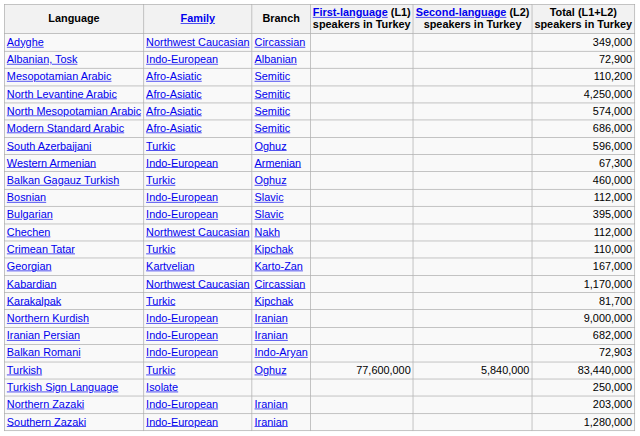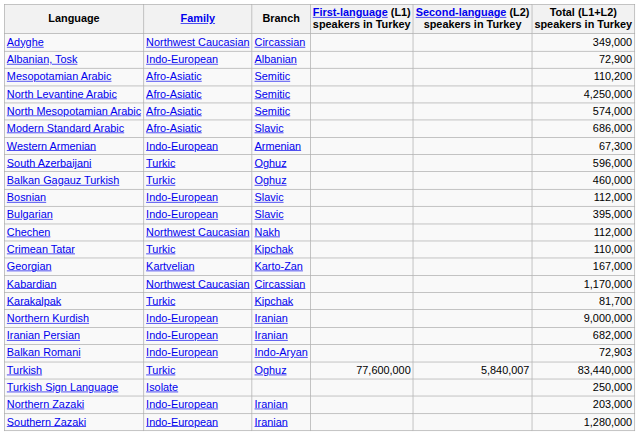Modern Standard Arabic | Branch: Semitic -> Slavic
rows swapped: Western Armenian <-> South Azerbaijani
Turkish | Second-language (L2) speakers in Turkey: 5,840,000 -> 5,840,007
